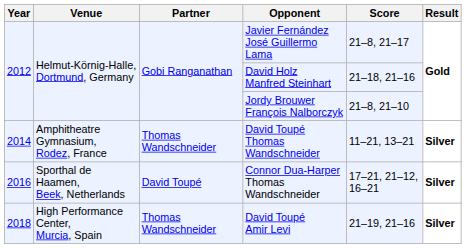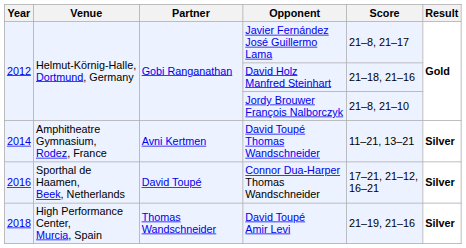David Toupé Thomas Wandschneider | Partner: Thomas Wandschneider -> Avni Kertmen
